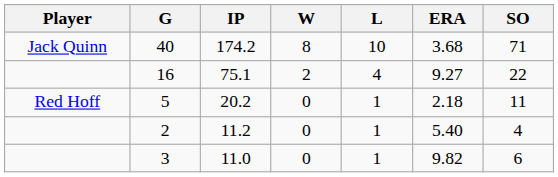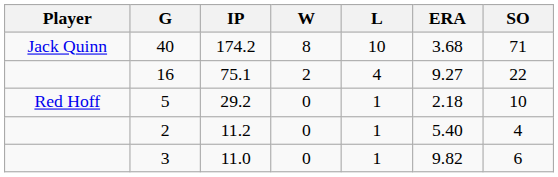5 | IP: 20.2 -> 29.2
5 | SO: 11 -> 10
